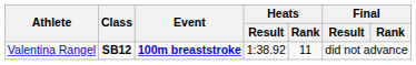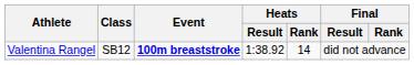Valentina Rangel | Class: bold -> normal
Valentina Rangel | Heats / Rank: 11 -> 14
